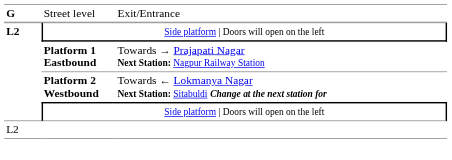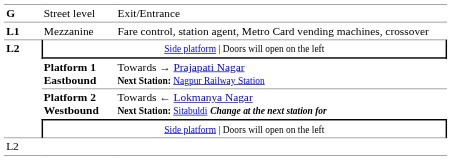+ row: L1 | Mezzanine | Fare control, station agent, Metro Card vending machines, crossover
